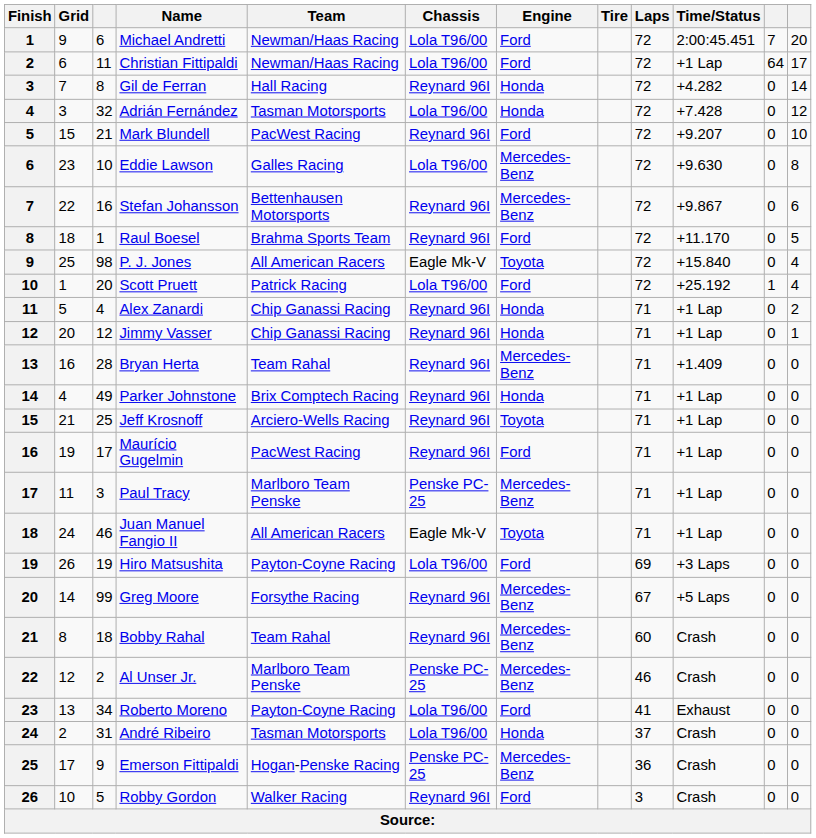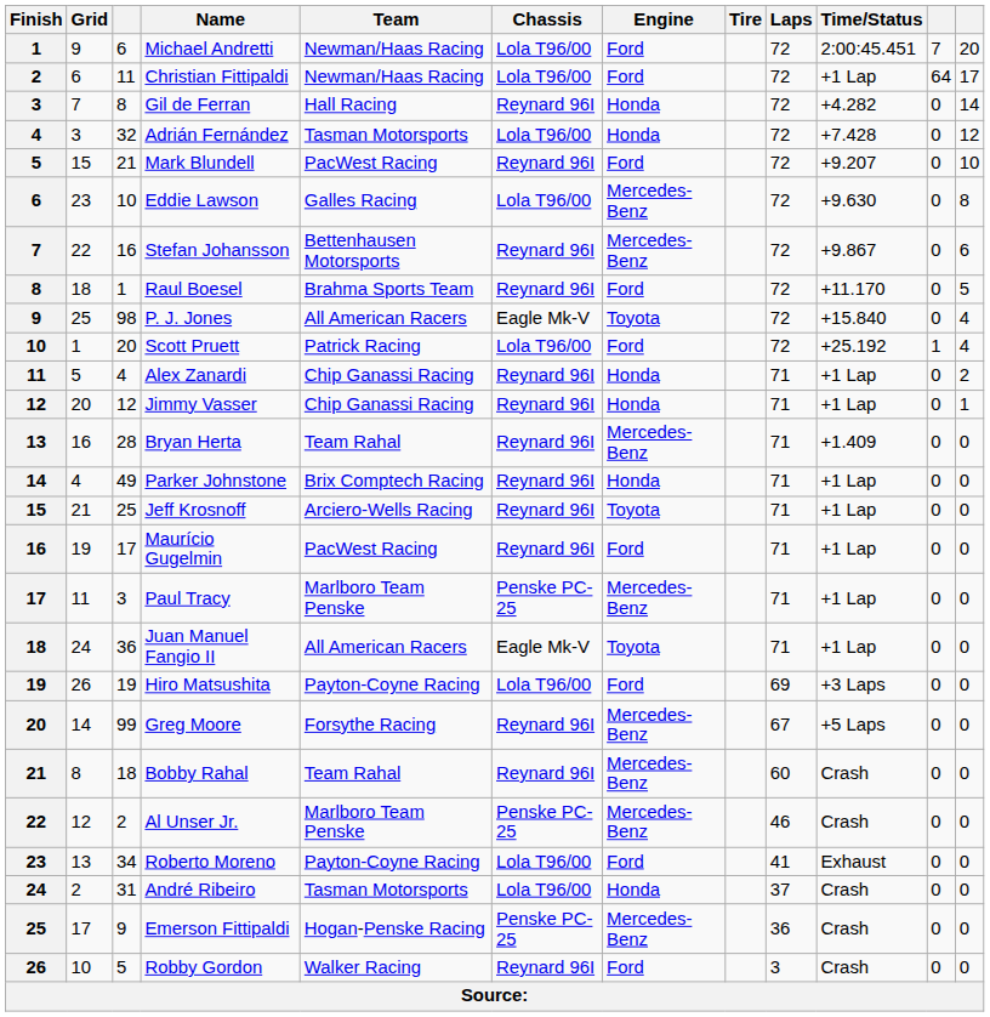Juan Manuel Fangio II | column 3: 46 -> 36
